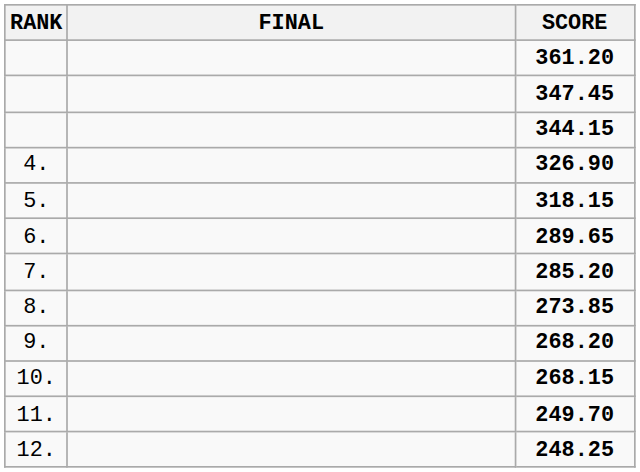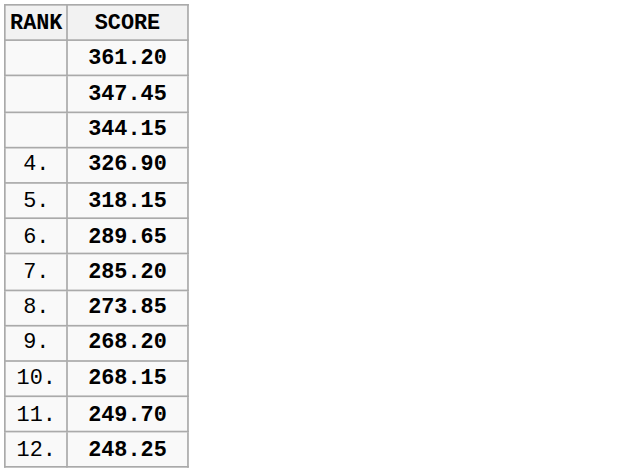- column: FINAL
